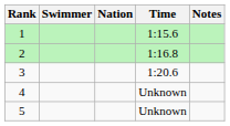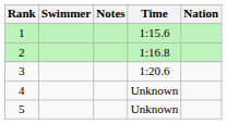columns swapped: Nation <-> Notes
